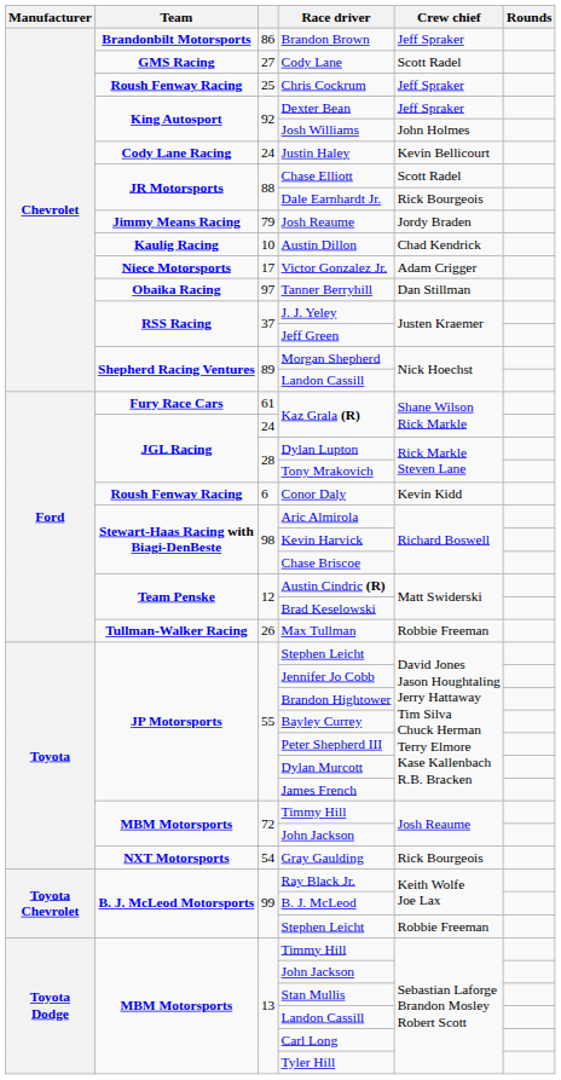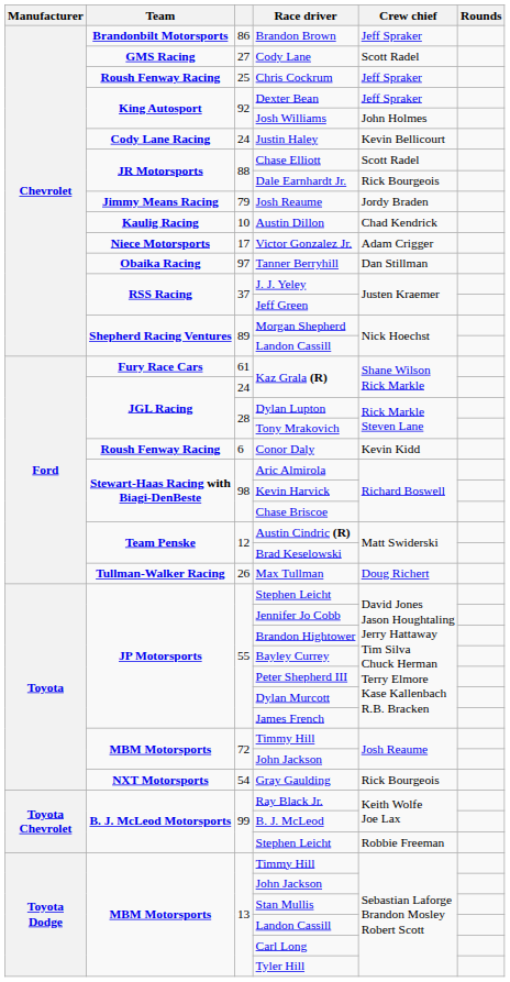Max Tullman | Crew chief: Robbie Freeman -> Doug Richert
